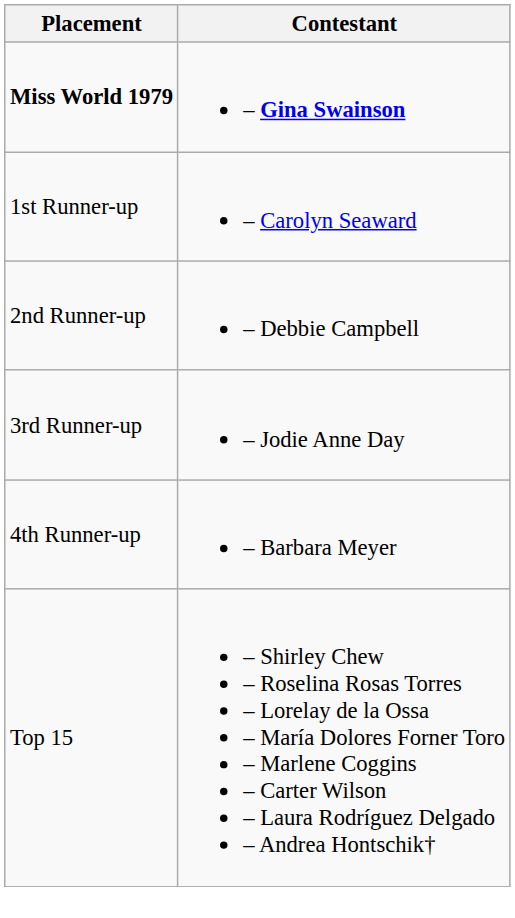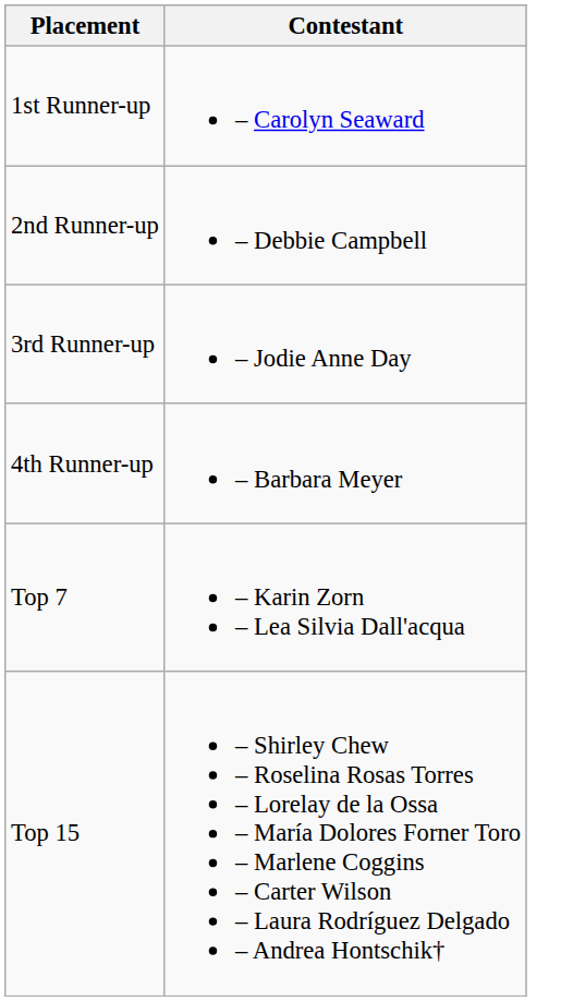- row: Miss World 1979 | – Gina Swainson
+ row: Top 7 | – Karin Zorn – Lea Silvia Dall'acqua
